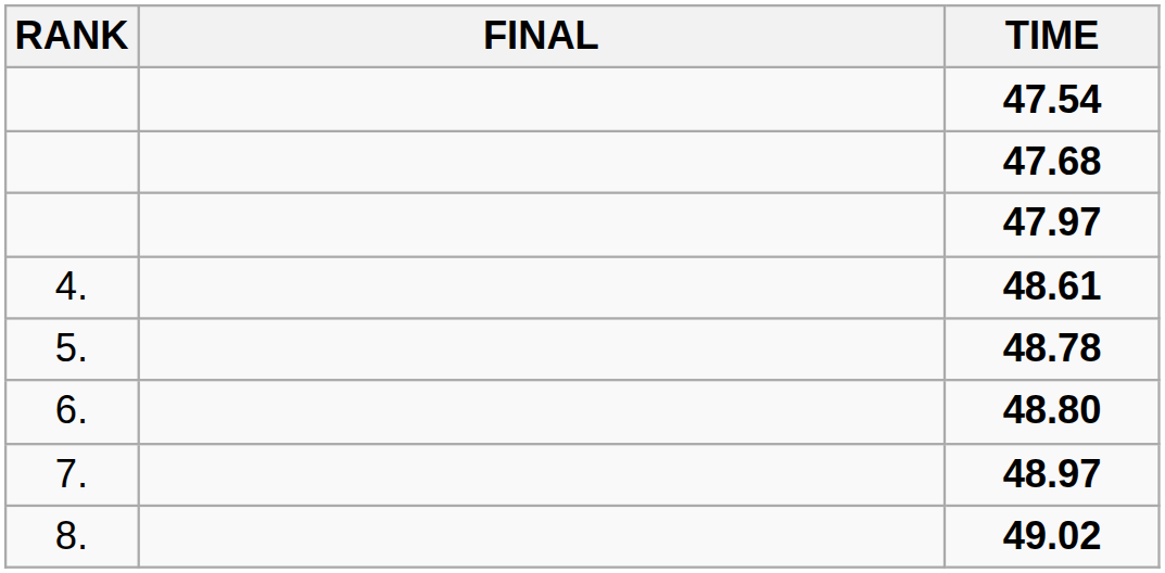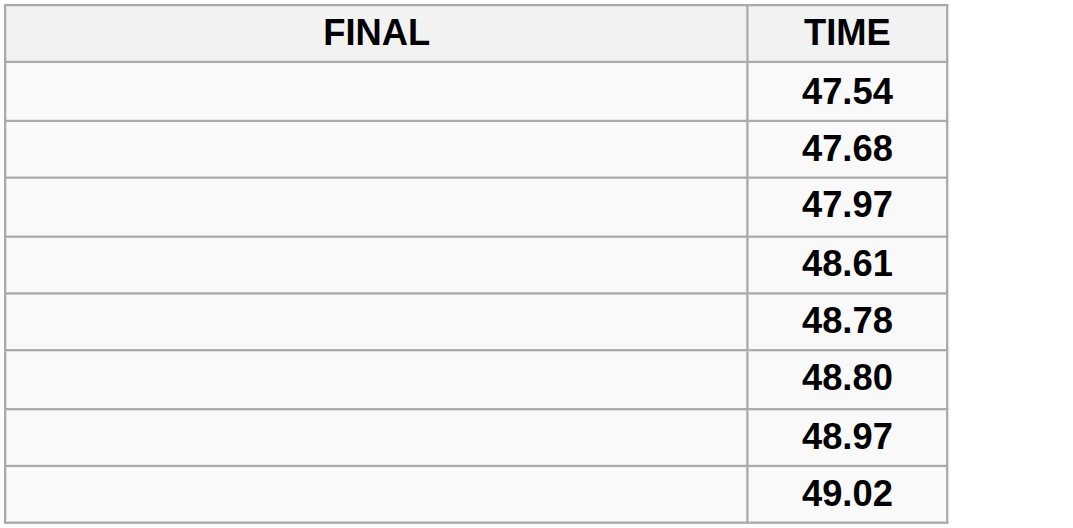- column: RANK | 4. | 5. | 6. | 7. | 8.
